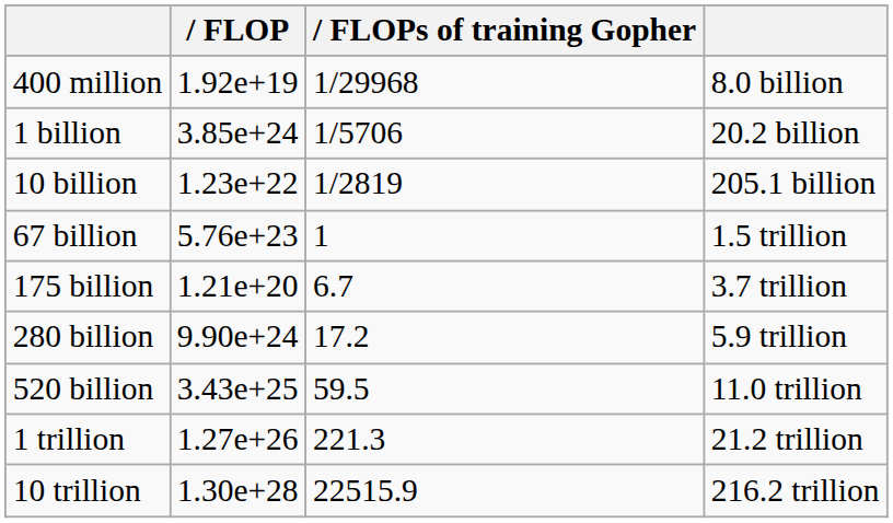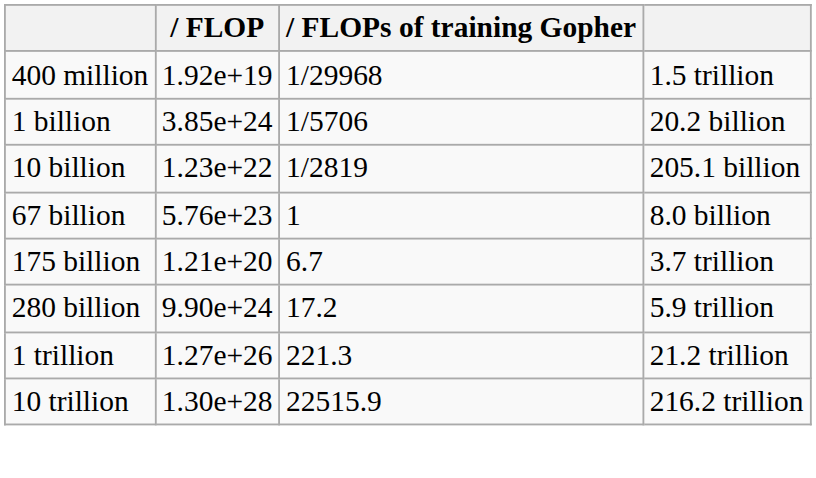400 million | column 4: 8.0 billion -> 1.5 trillion
67 billion | column 4: 1.5 trillion -> 8.0 billion
- row: 520 billion | 3.43e+25 | 59.5 | 11.0 trillion
